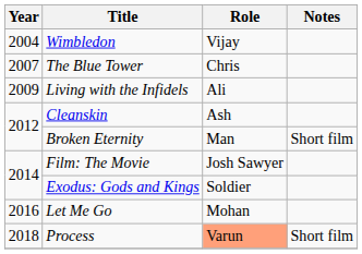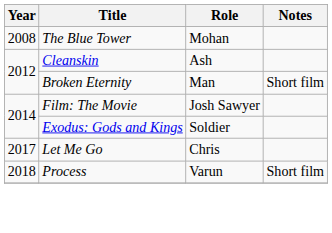- row: 2004 | Wimbledon | Vijay
The Blue Tower | Year: 2007 -> 2008
The Blue Tower | Role: Chris -> Mohan
- row: 2009 | Living with the Infidels | Ali
Let Me Go | Year: 2016 -> 2017
Let Me Go | Role: Mohan -> Chris
Process | Role: lightsalmon background -> no background
